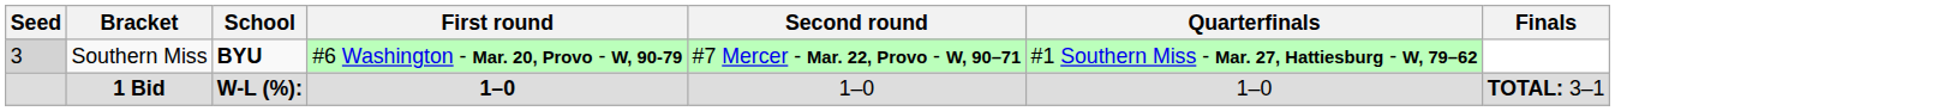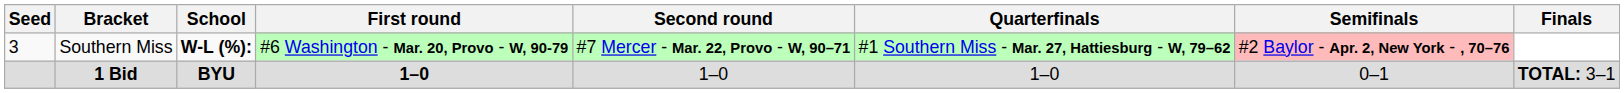+ column: Semifinals | #2 Baylor - Apr. 2, New York - , 70–76 | 0–1
Southern Miss | Seed: lightgrey background -> no background
Southern Miss | School: BYU -> W-L (%):
1 Bid | School: W-L (%): -> BYU
